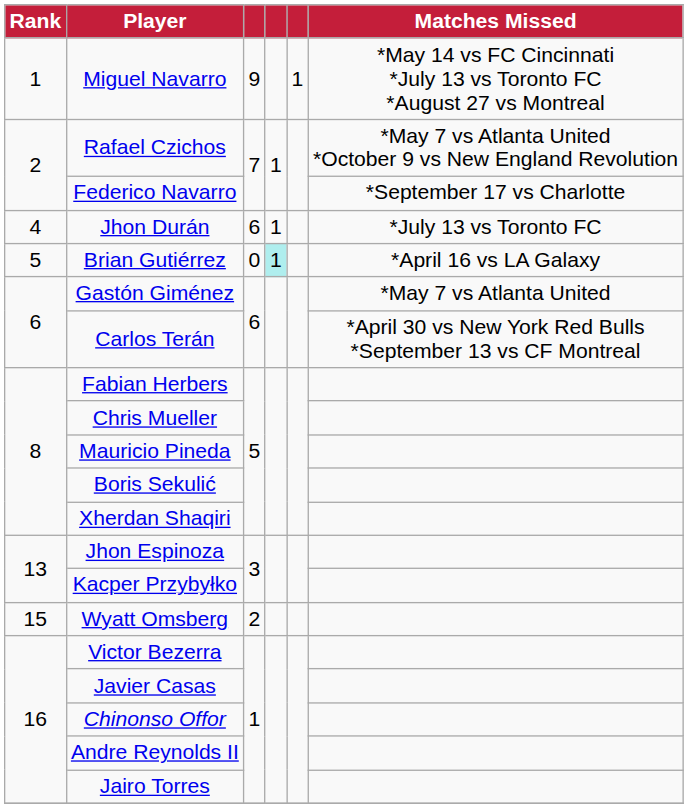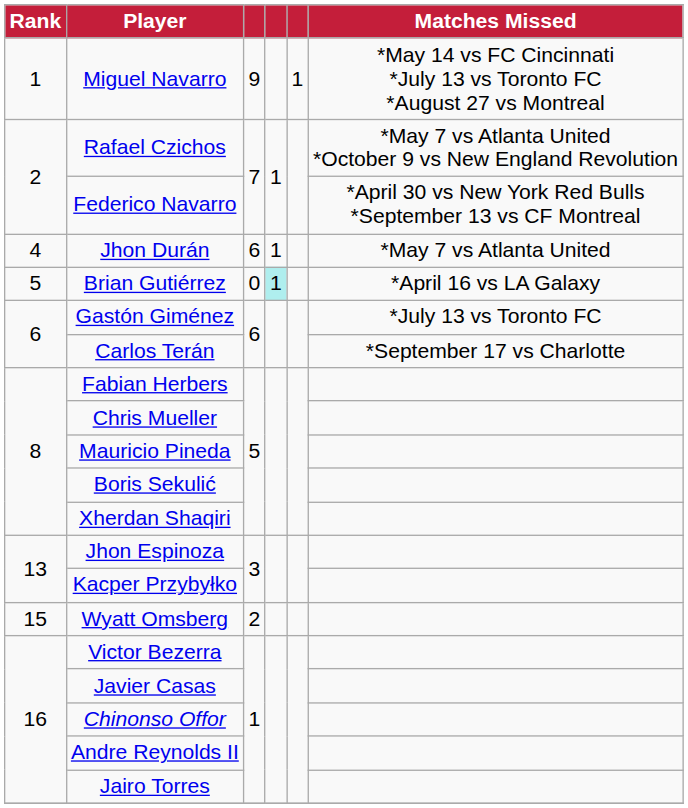Federico Navarro | Matches Missed: *September 17 vs Charlotte -> *April 30 vs New York Red Bulls *September 13 vs CF Montreal
Jhon Durán | Matches Missed: *July 13 vs Toronto FC -> *May 7 vs Atlanta United
Gastón Giménez | Matches Missed: *May 7 vs Atlanta United -> *July 13 vs Toronto FC
Carlos Terán | Matches Missed: *April 30 vs New York Red Bulls *September 13 vs CF Montreal -> *September 17 vs Charlotte
